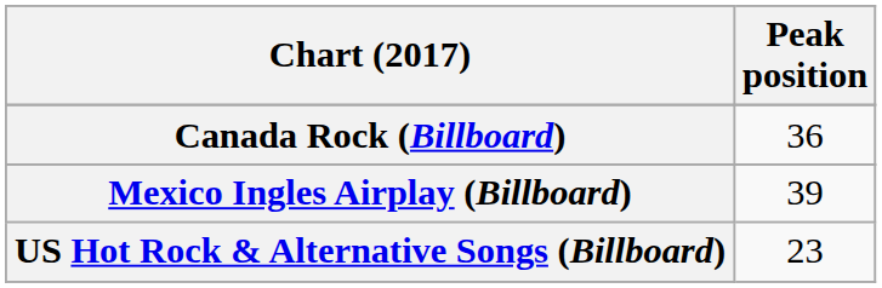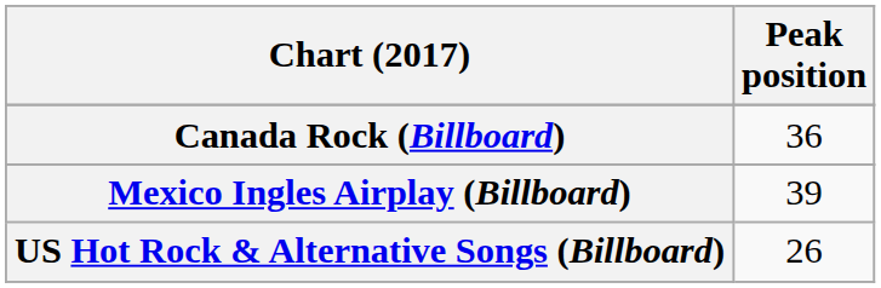US Hot Rock & Alternative Songs (Billboard) | Peak position: 23 -> 26
